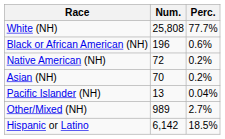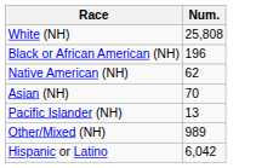- column: Perc. | 77.7% | 0.6% | 0.2% | 0.2% | 0.04% | 2.7% | 18.5%
Native American (NH) | Num.: 72 -> 62
Hispanic or Latino | Num.: 6,142 -> 6,042
